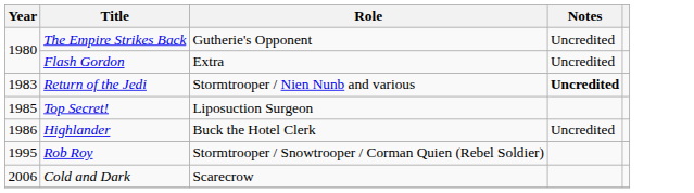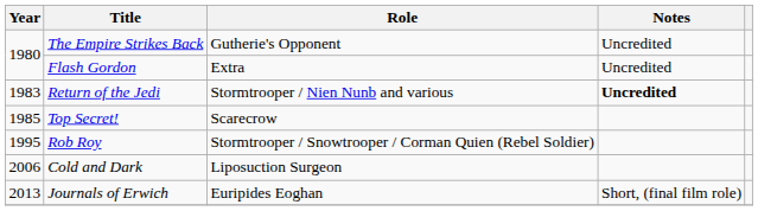Top Secret! | Role: Liposuction Surgeon -> Scarecrow
- row: 1986 | Highlander | Buck the Hotel Clerk | Uncredited
Cold and Dark | Role: Scarecrow -> Liposuction Surgeon
+ row: 2013 | Journals of Erwich | Euripides Eoghan | Short, (final film role)
